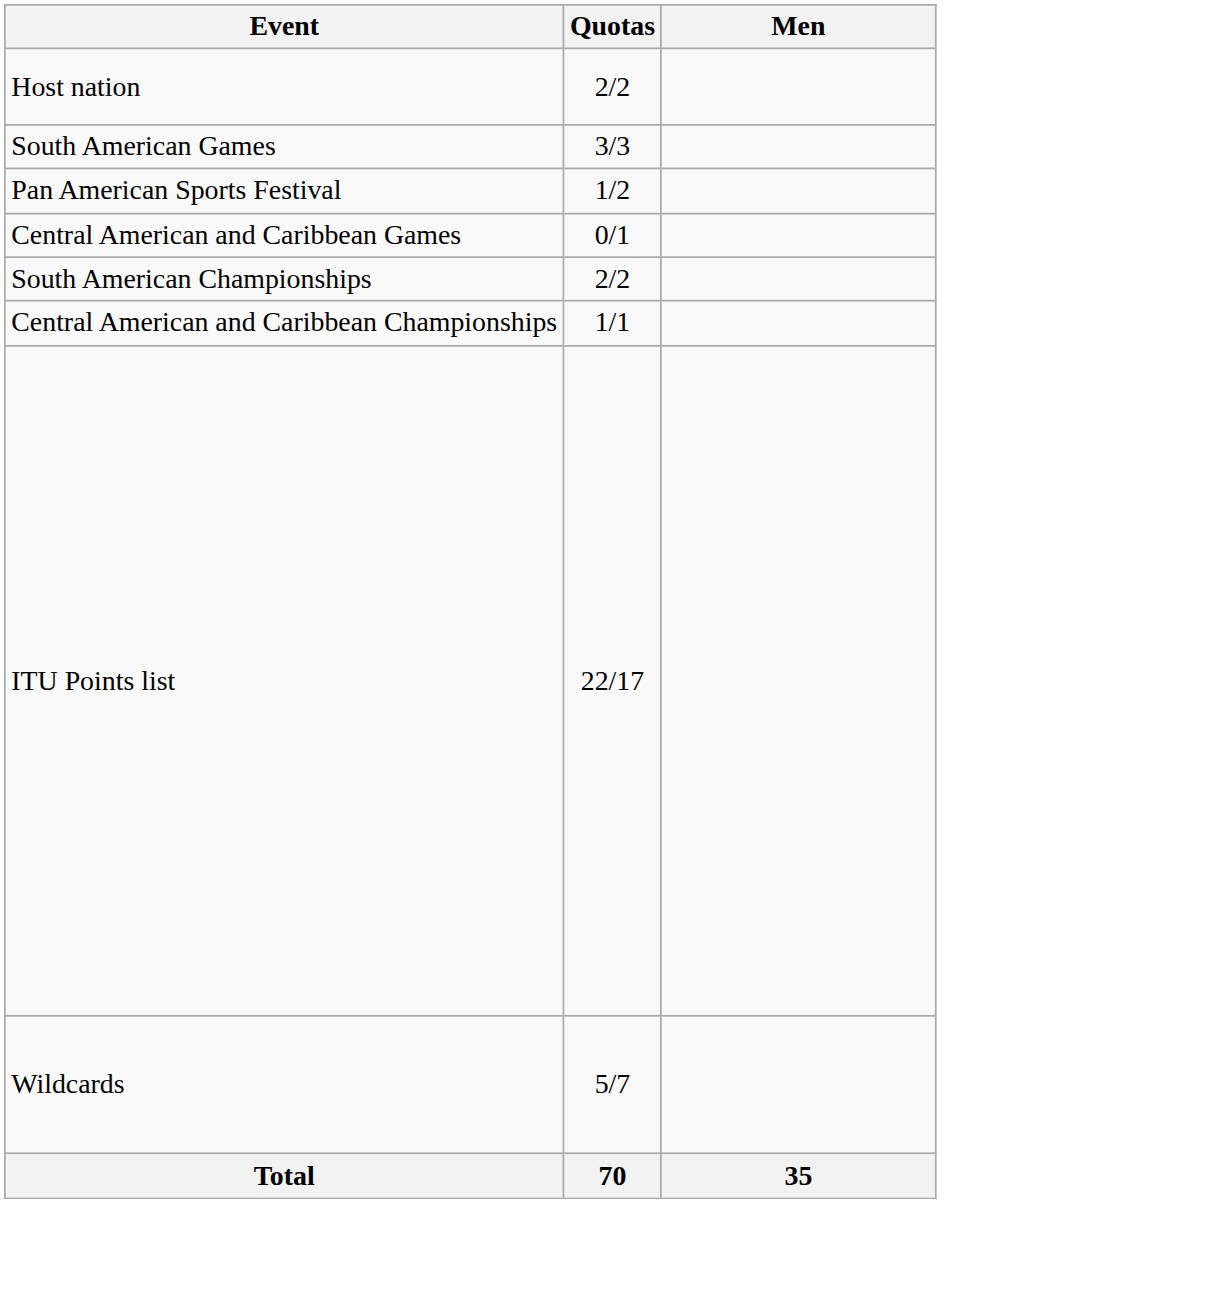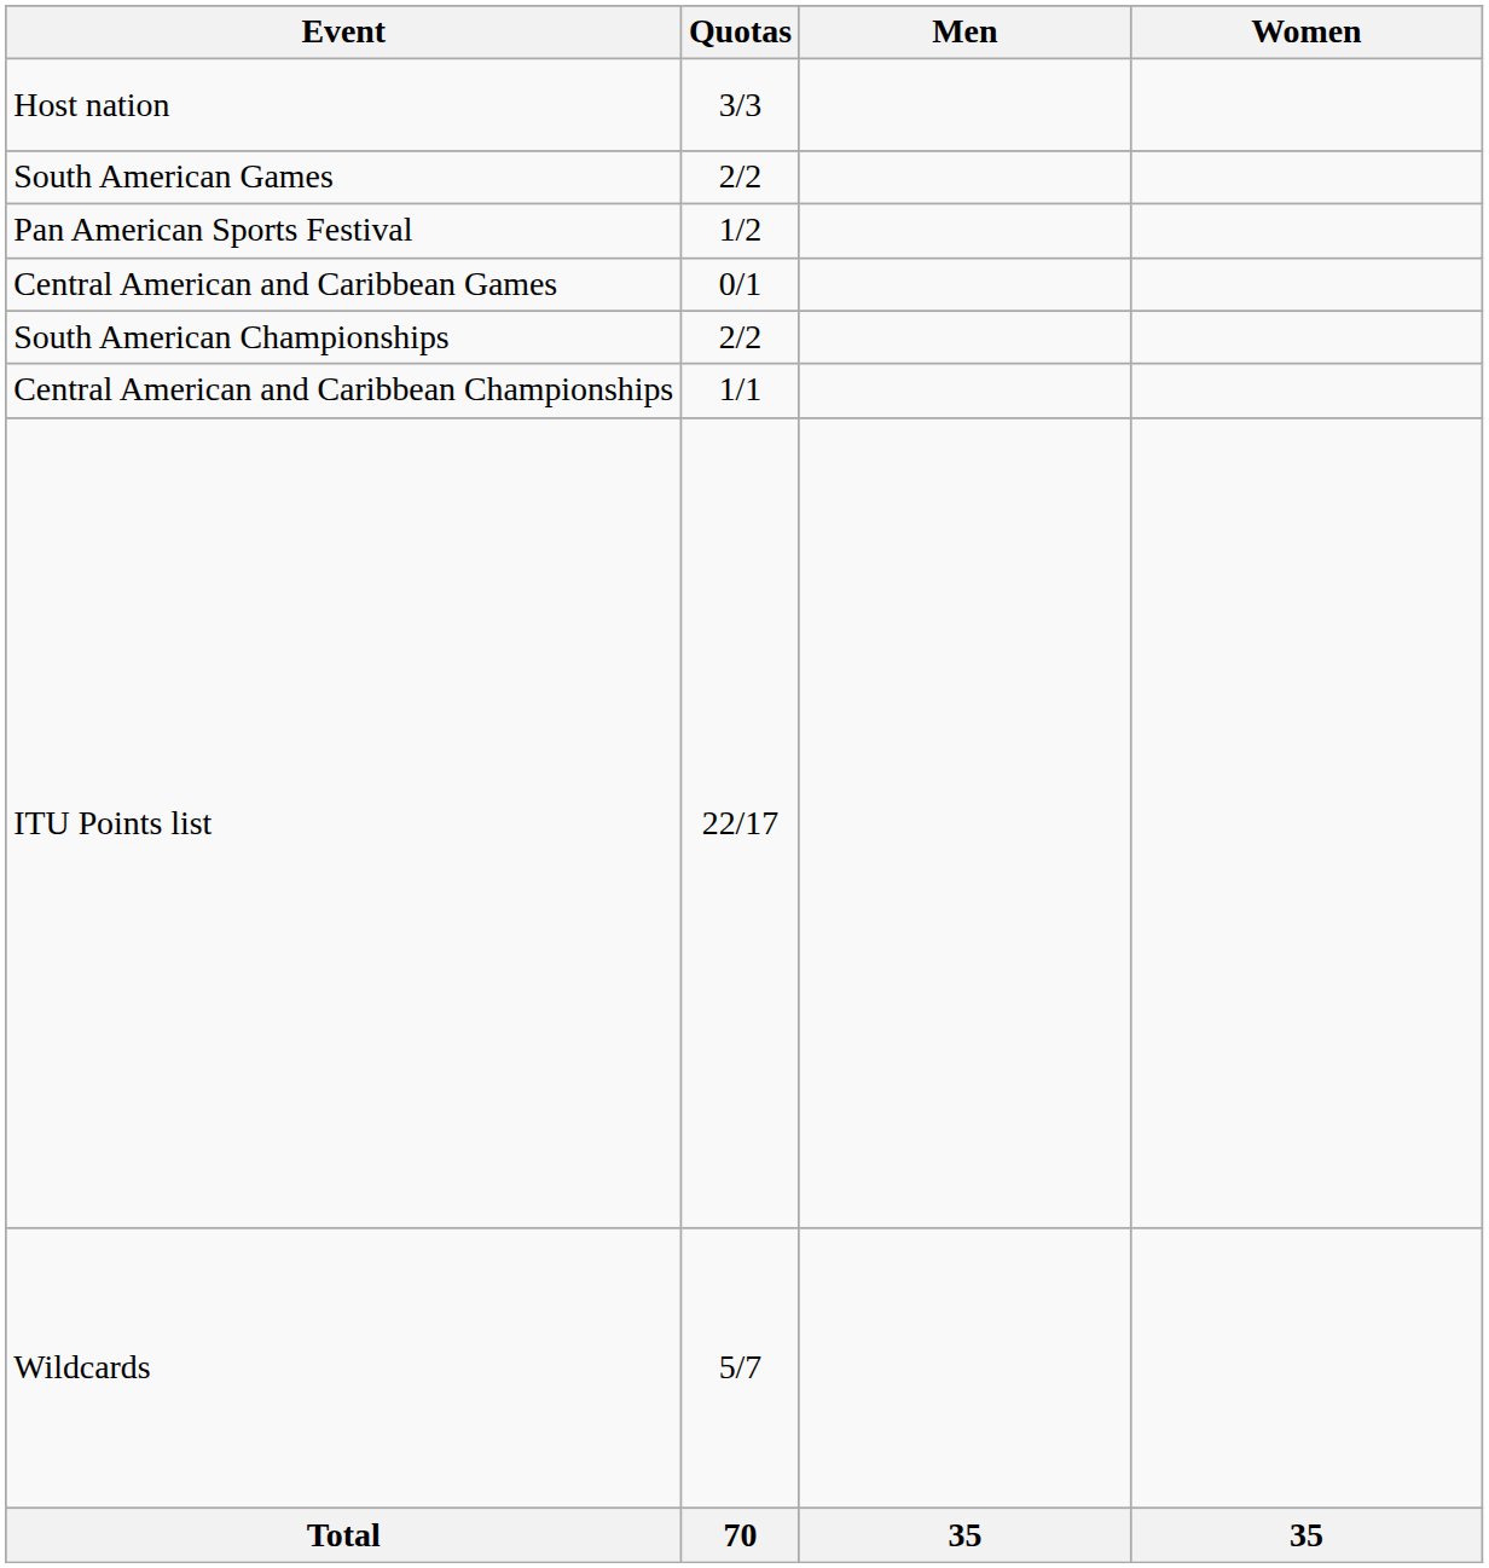+ column: Women | 35
Host nation | Quotas: 2/2 -> 3/3
South American Games | Quotas: 3/3 -> 2/2
